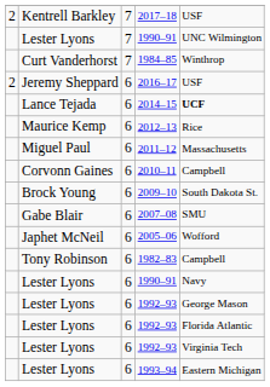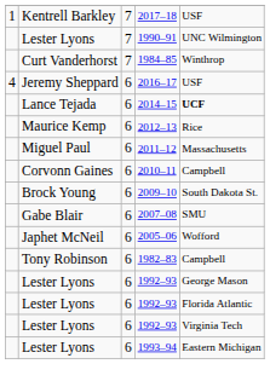2017–18 | column 1: 2 -> 1
2016–17 | column 1: 2 -> 4
- row: Lester Lyons | 6 | 1990–91 | Navy
